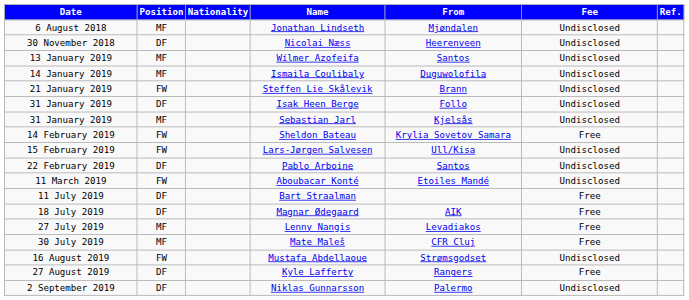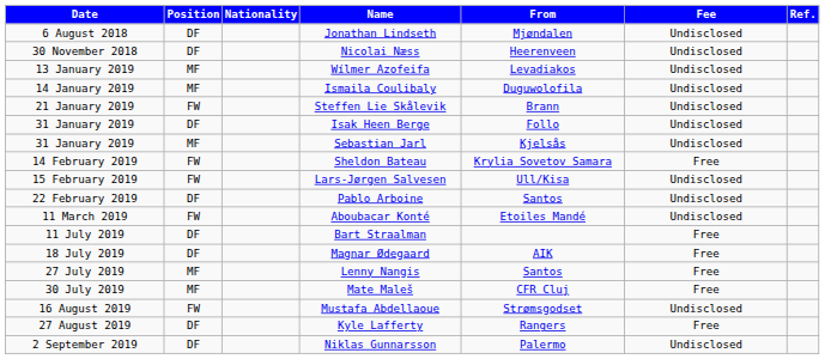Jonathan Lindseth | Position: MF -> DF
Wílmer Azofeifa | From: Santos -> Levadiakos
Lenny Nangis | From: Levadiakos -> Santos
